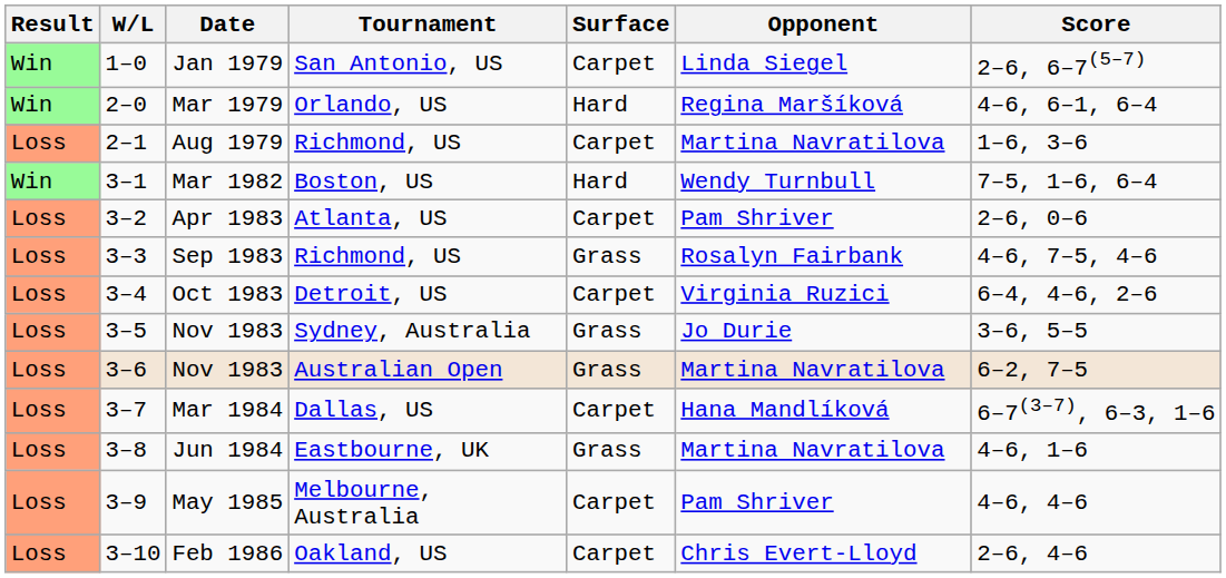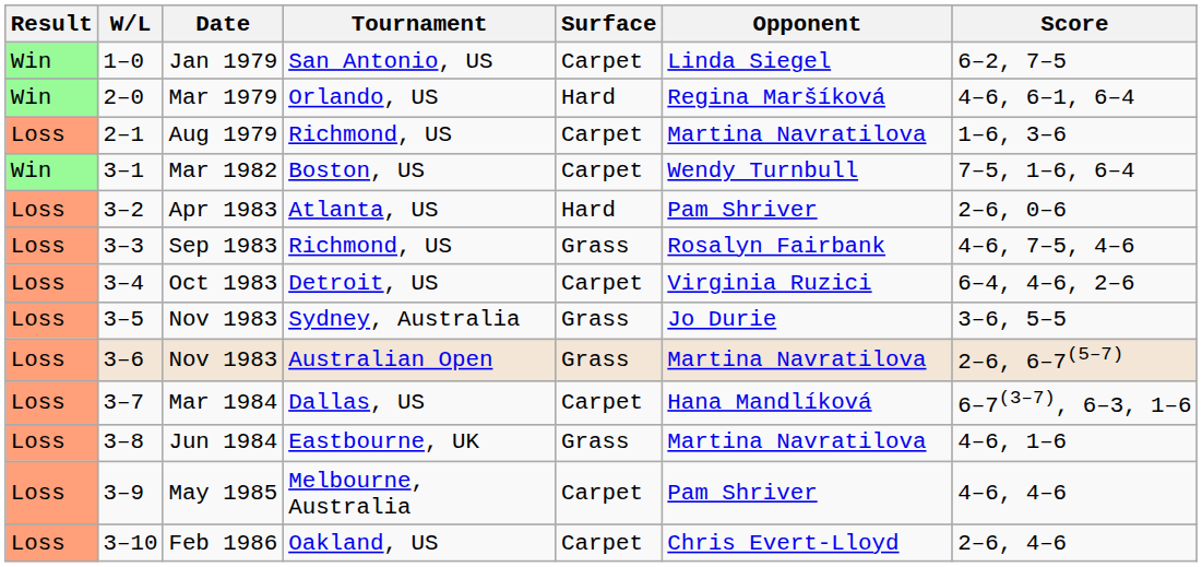Jan 1979 | Score: 2–6, 6–7(5–7) -> 6–2, 7–5
Mar 1982 | Surface: Hard -> Carpet
Apr 1983 | Surface: Carpet -> Hard
Nov 1983 / Australian Open | Score: 6–2, 7–5 -> 2–6, 6–7(5–7)
